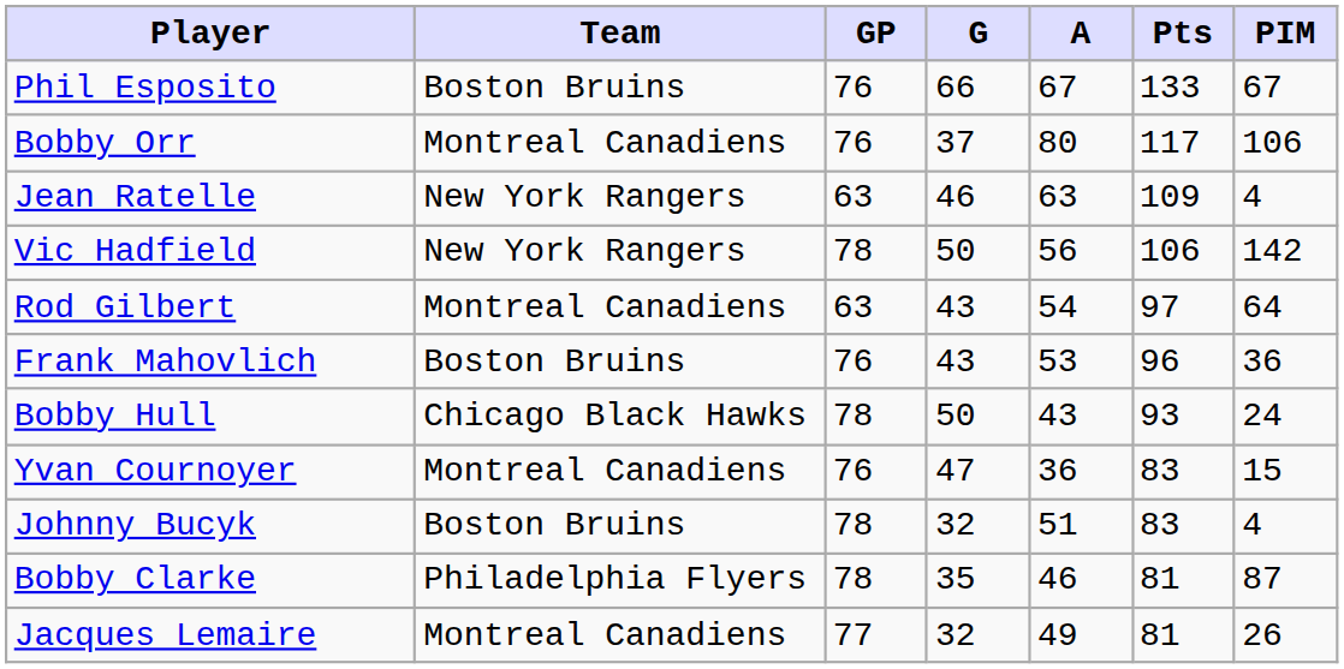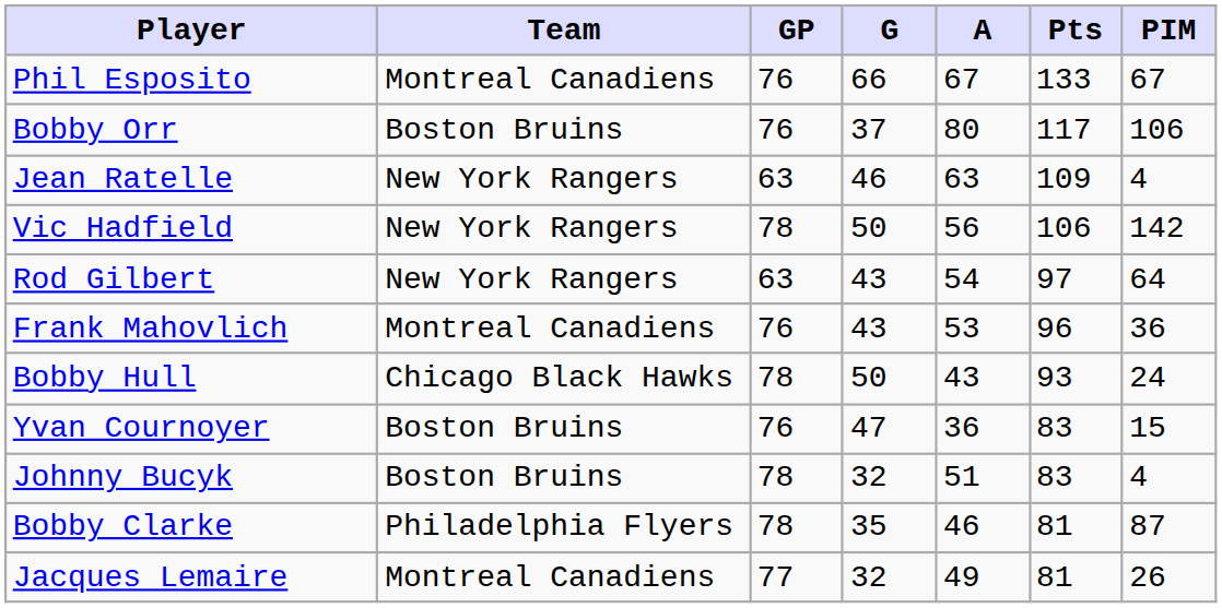Phil Esposito | Team: Boston Bruins -> Montreal Canadiens
Bobby Orr | Team: Montreal Canadiens -> Boston Bruins
Rod Gilbert | Team: Montreal Canadiens -> New York Rangers
Frank Mahovlich | Team: Boston Bruins -> Montreal Canadiens
Yvan Cournoyer | Team: Montreal Canadiens -> Boston Bruins
